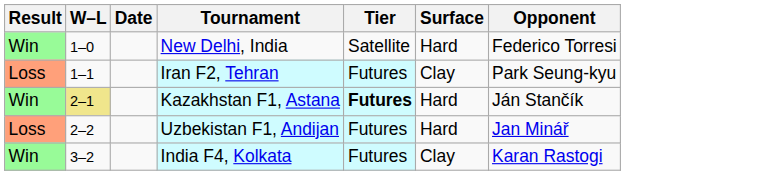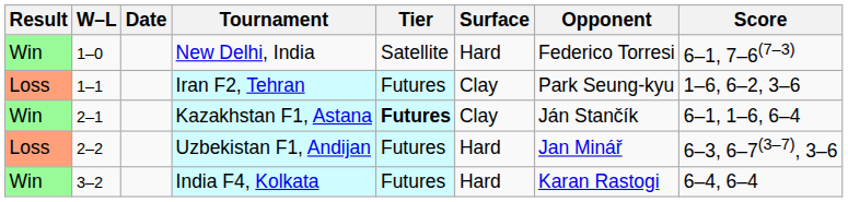+ column: Score | 6–1, 7–6(7–3) | 1–6, 6–2, 3–6 | 6–1, 1–6, 6–4 | 6–3, 6–7(3–7), 3–6 | 6–4, 6–4
Kazakhstan F1, Astana | W–L: khaki background -> no background
Kazakhstan F1, Astana | Surface: Hard -> Clay
India F4, Kolkata | Surface: Clay -> Hard
